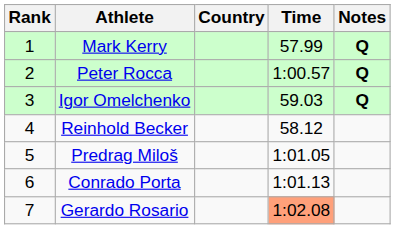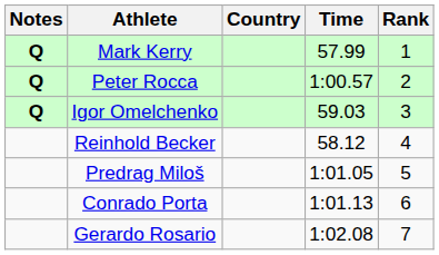columns swapped: Rank <-> Notes
Gerardo Rosario | Time: lightsalmon background -> no background
